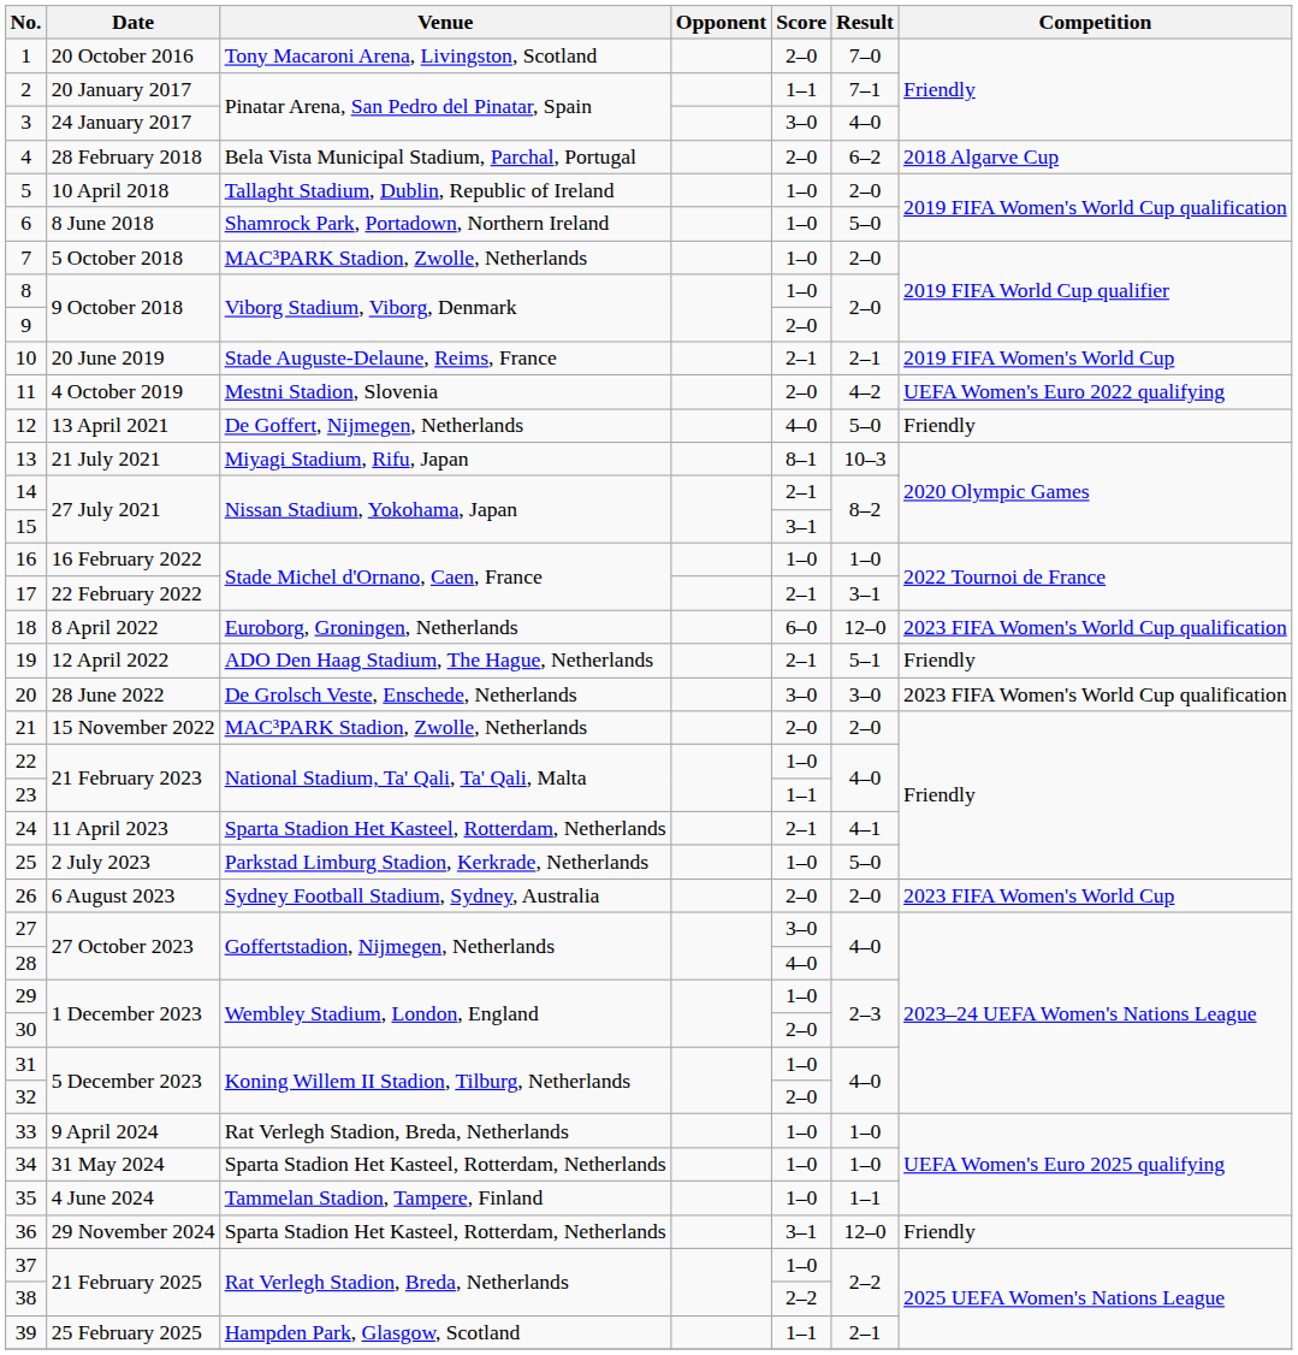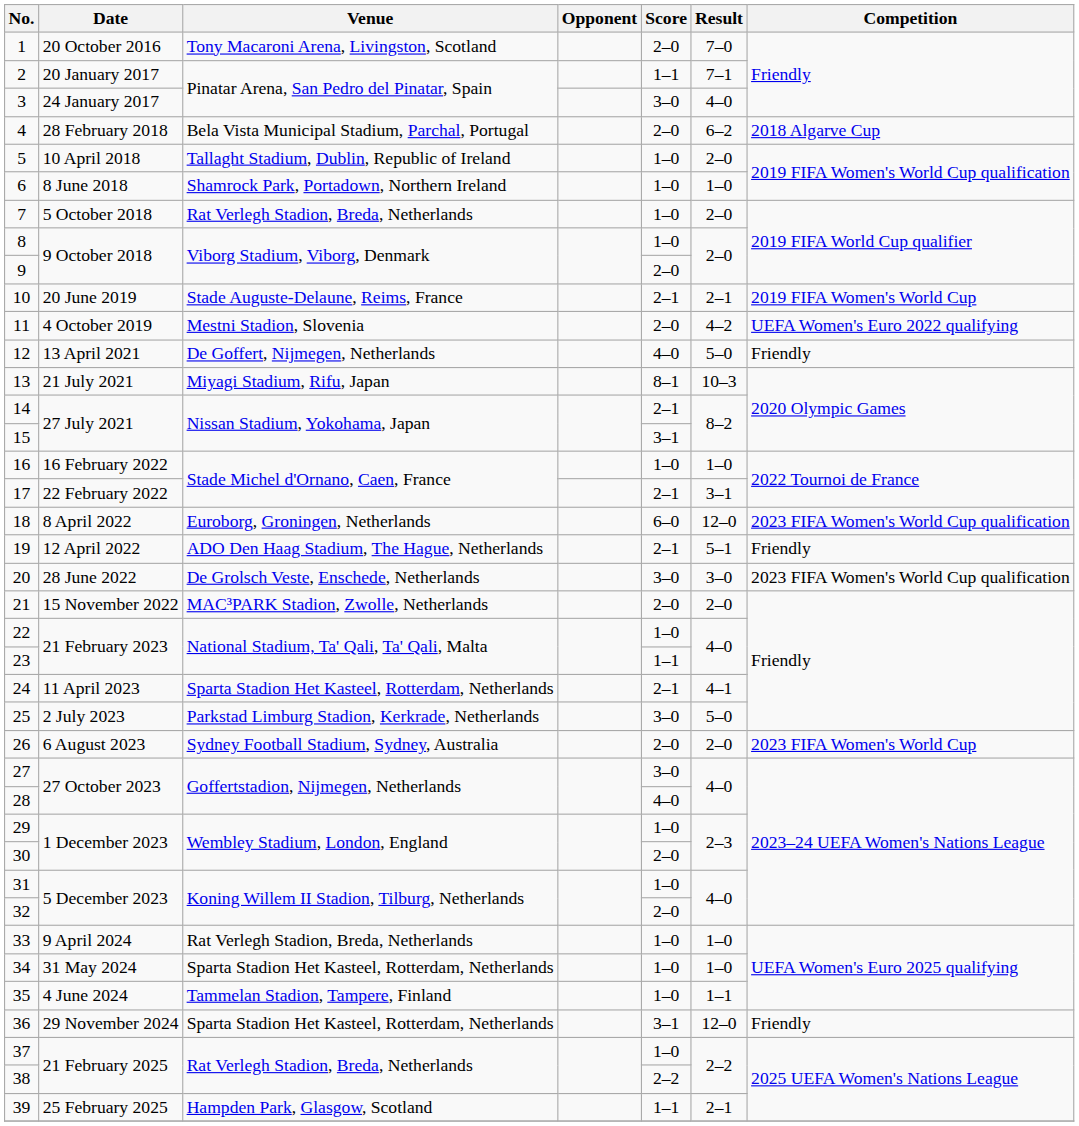6 | Result: 5–0 -> 1–0
7 | Venue: MAC³PARK Stadion, Zwolle, Netherlands -> Rat Verlegh Stadion, Breda, Netherlands
25 | Score: 1–0 -> 3–0
